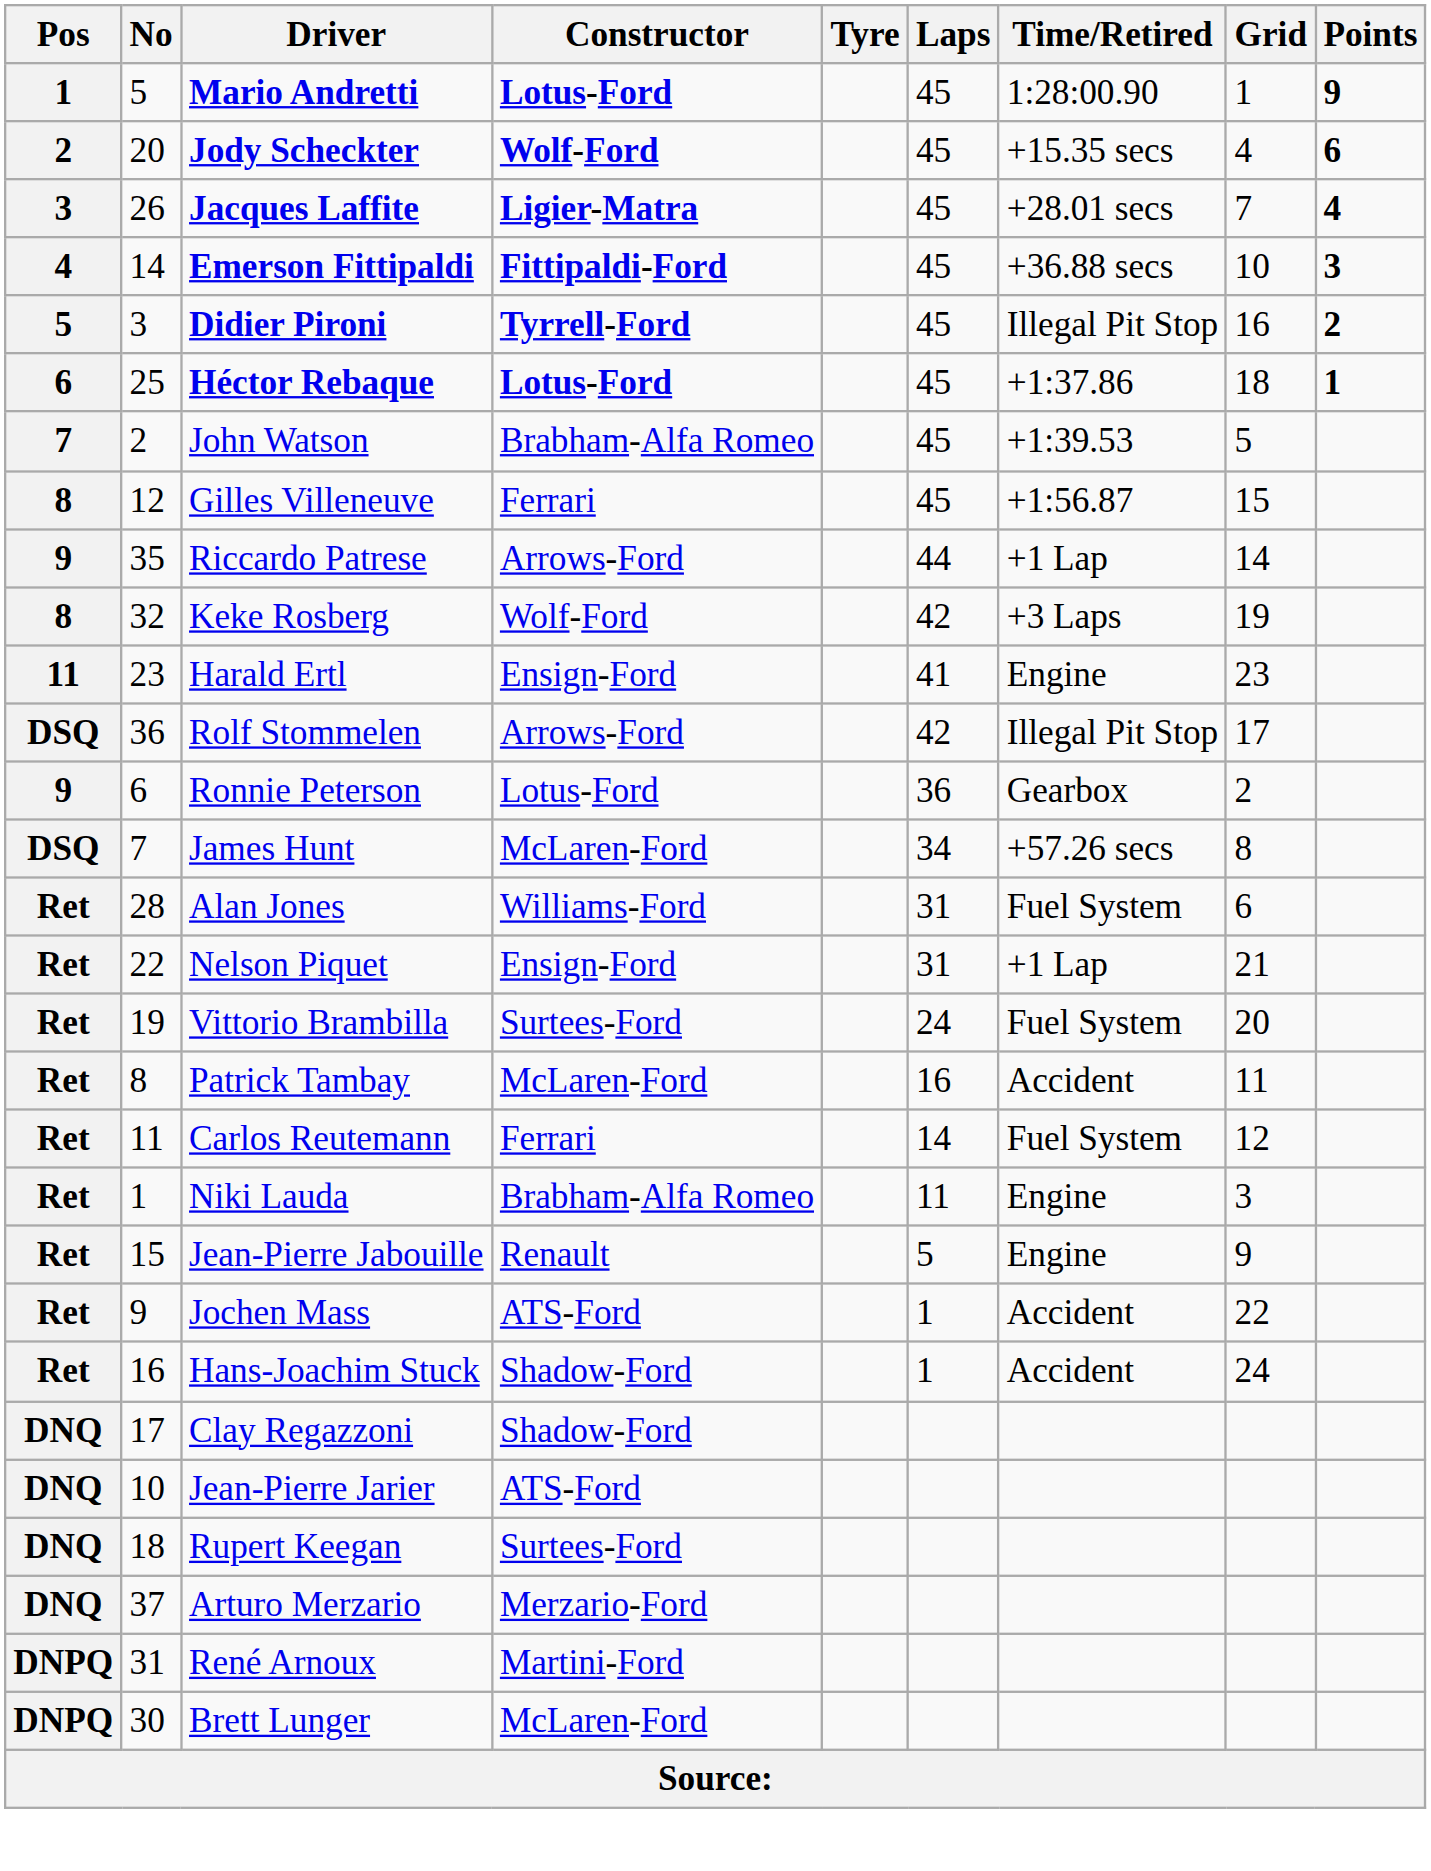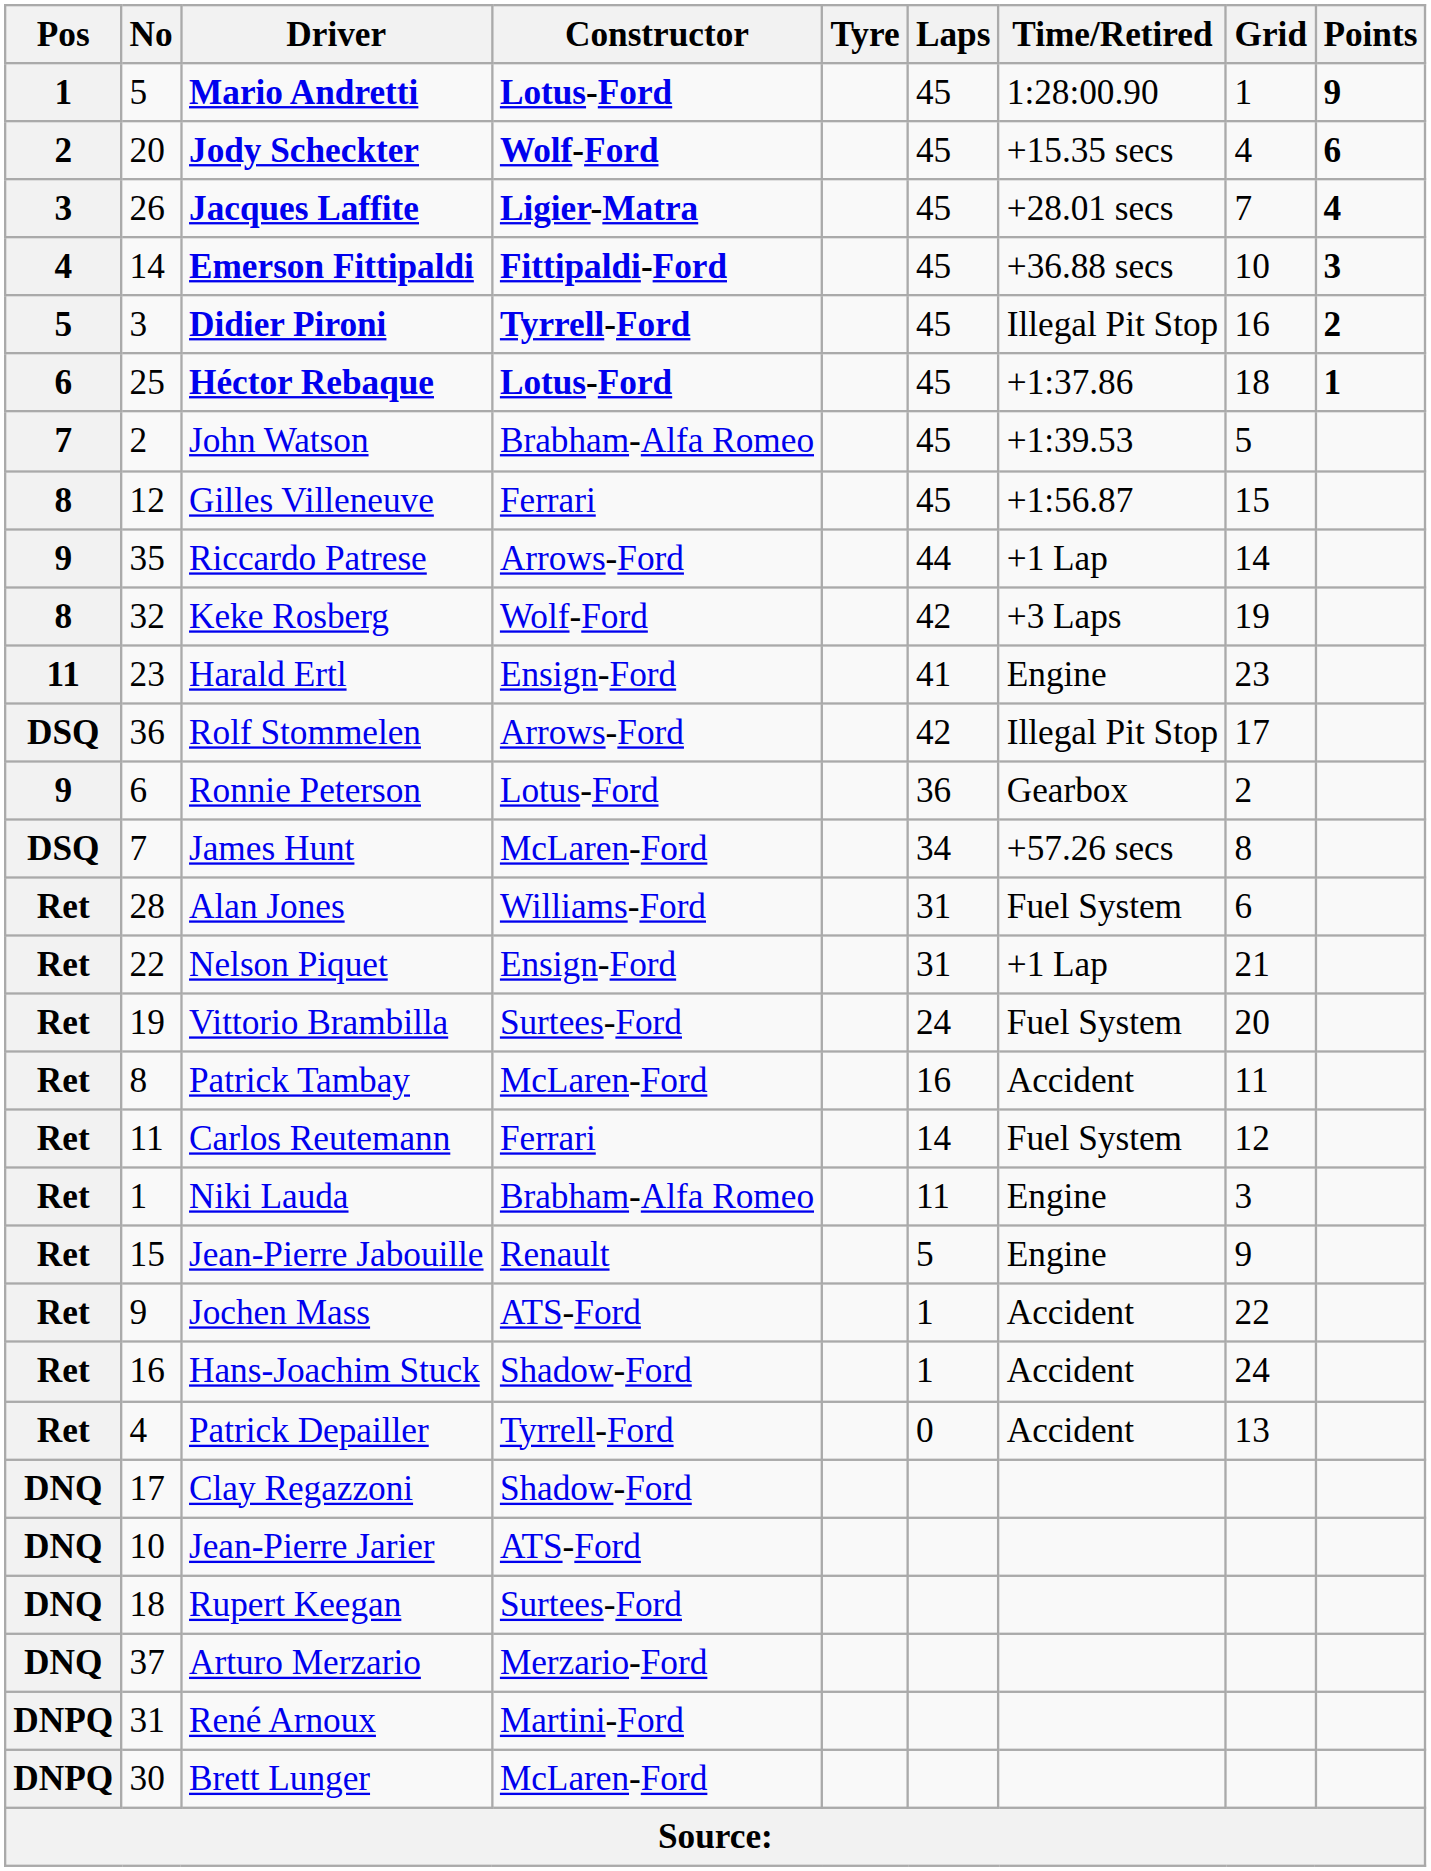+ row: Ret | 4 | Patrick Depailler | Tyrrell-Ford | 0 | Accident | 13
